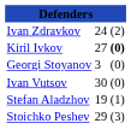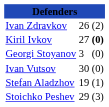Ivan Zdravkov | column 2: 24 -> 26
